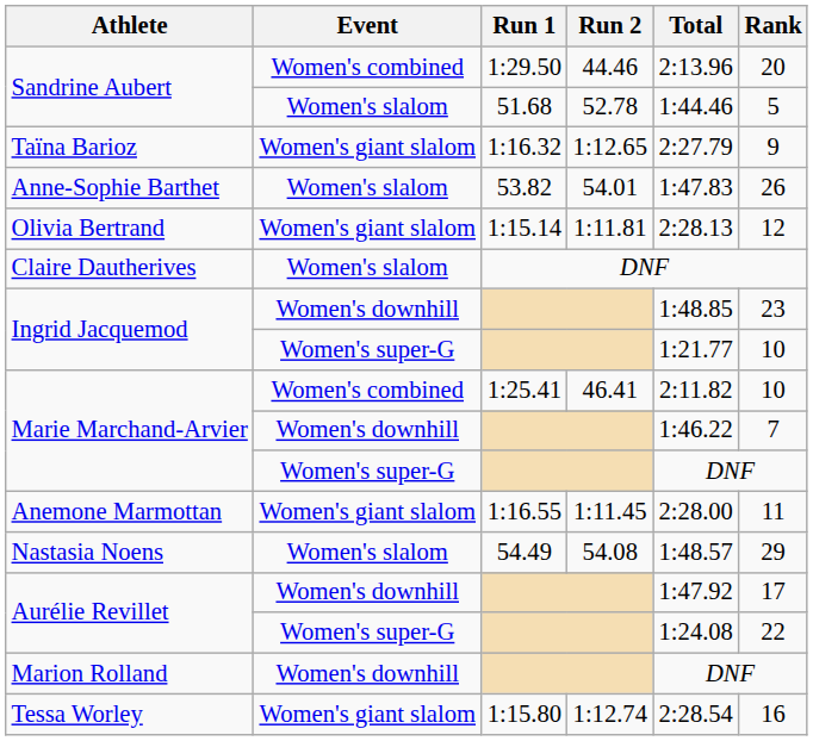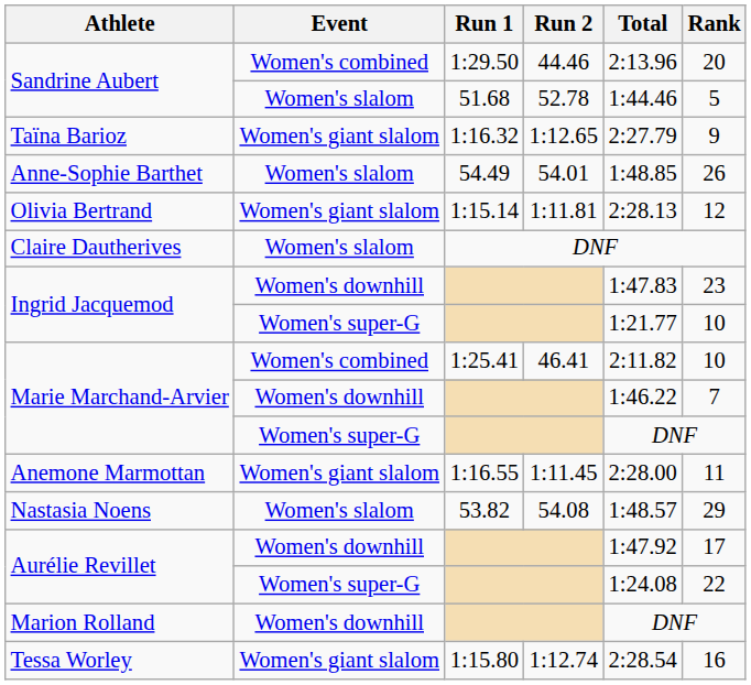Anne-Sophie Barthet | Run 1: 53.82 -> 54.49
Anne-Sophie Barthet | Total: 1:47.83 -> 1:48.85
Ingrid Jacquemod / Women's downhill | Total: 1:48.85 -> 1:47.83
Nastasia Noens | Run 1: 54.49 -> 53.82
